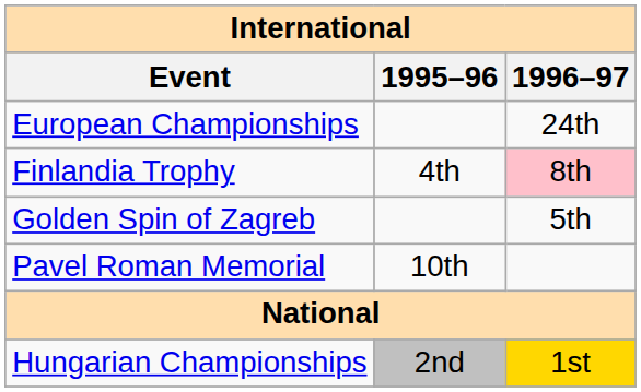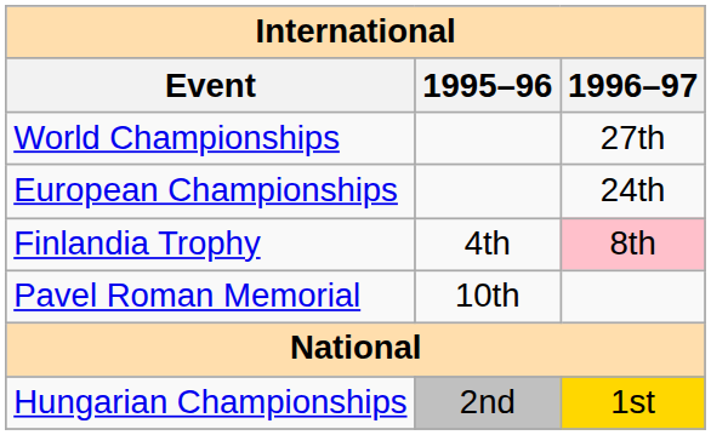+ row: World Championships | 27th
- row: Golden Spin of Zagreb | 5th
